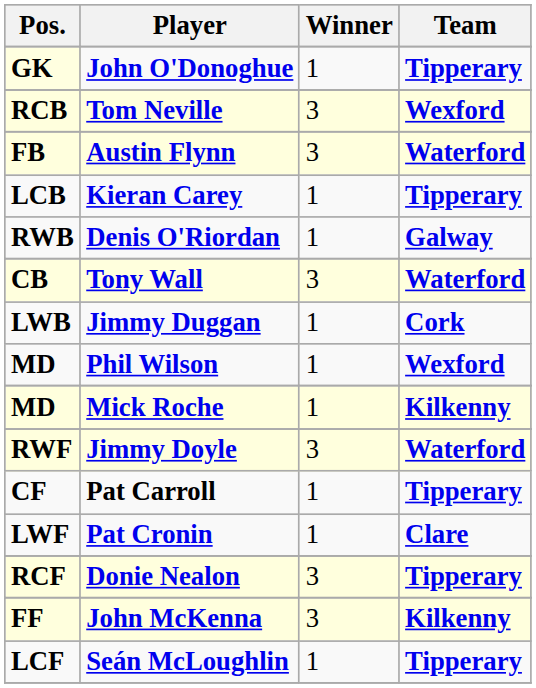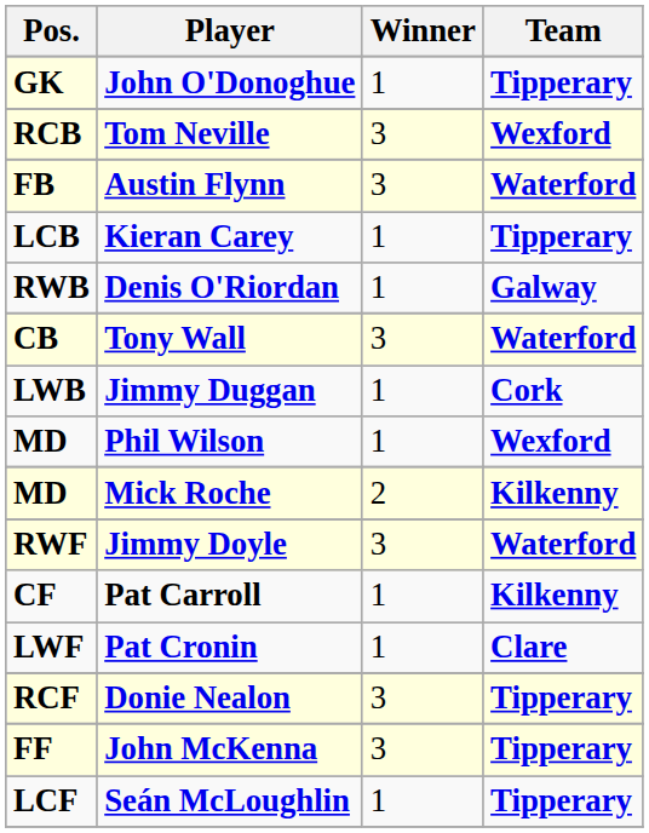Mick Roche | Winner: 1 -> 2
Pat Carroll | Team: Tipperary -> Kilkenny
John McKenna | Team: Kilkenny -> Tipperary
